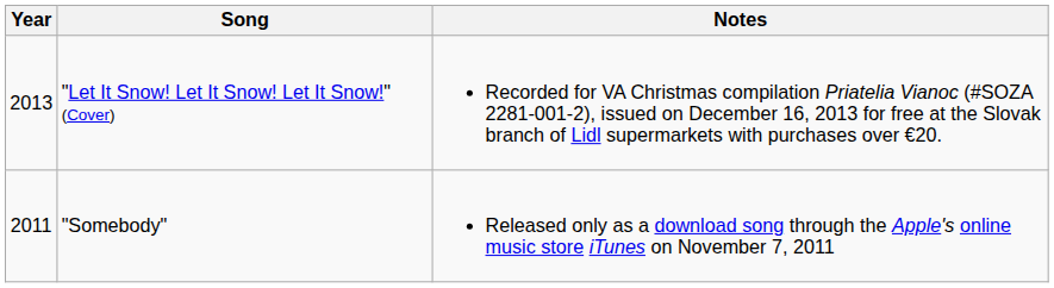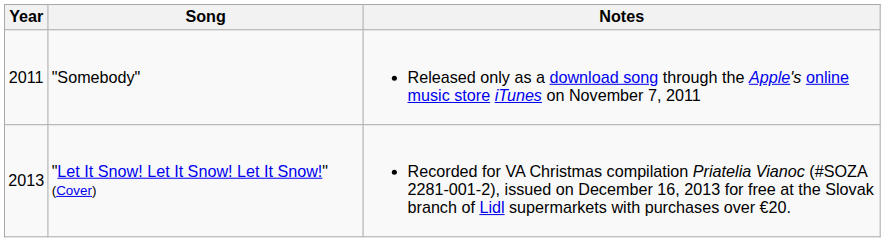rows swapped: "Somebody" <-> "Let It Snow! Let It Snow! Let It Snow!" (Cover)
